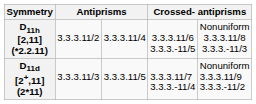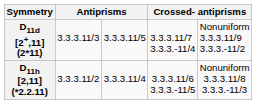rows swapped: D11h [2,11] (*2.2.11) <-> D11d [2+,11] (2*11)
